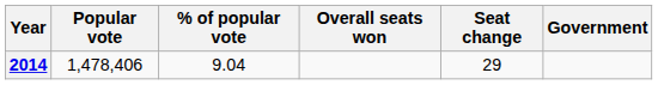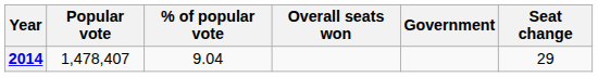columns swapped: Seat change <-> Government
2014 | Popular vote: 1,478,406 -> 1,478,407
